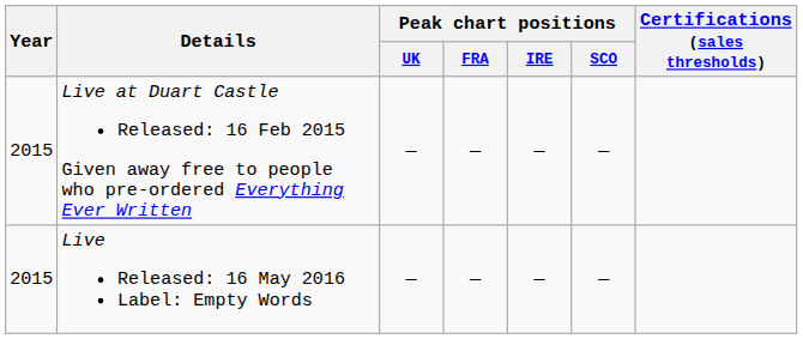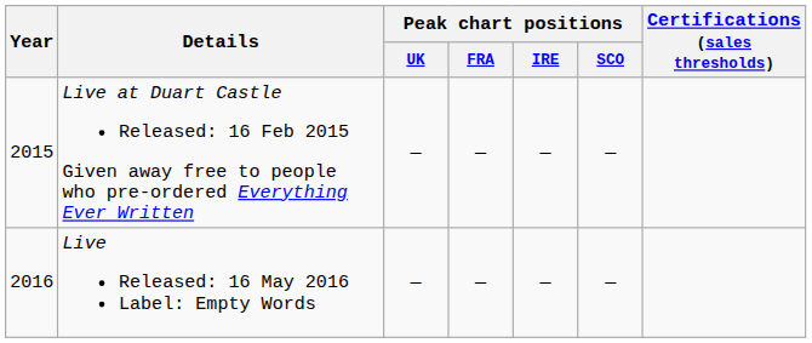Live Released: 16 May 2016 Label: Empty Words | Year: 2015 -> 2016
